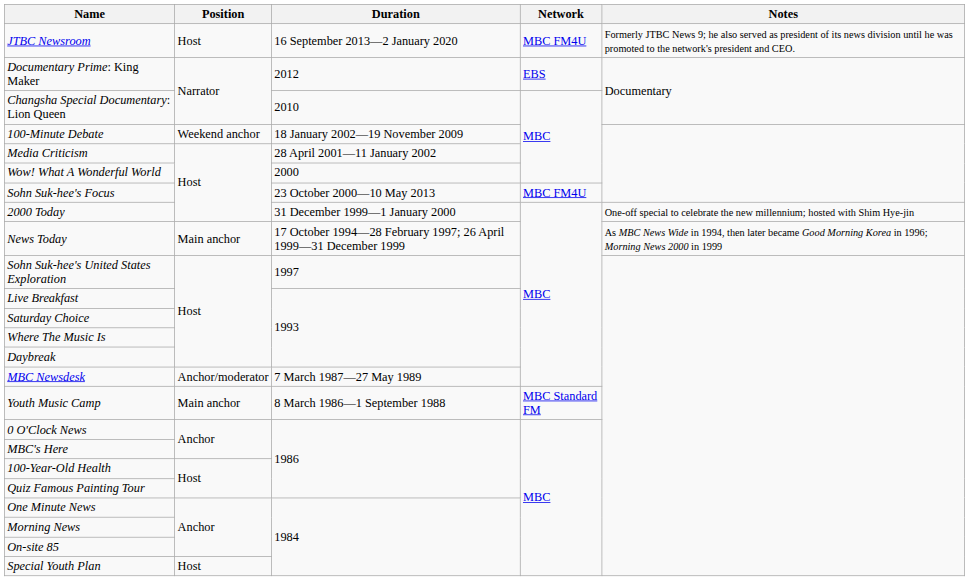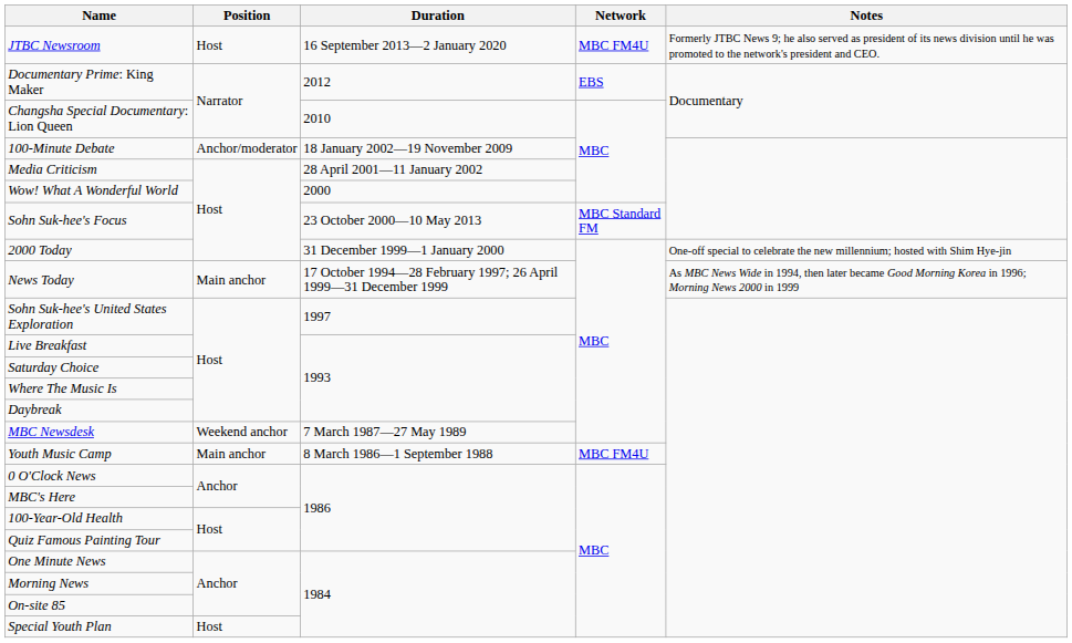100-Minute Debate | Position: Weekend anchor -> Anchor/moderator
Sohn Suk-hee's Focus | Network: MBC FM4U -> MBC Standard FM
MBC Newsdesk | Position: Anchor/moderator -> Weekend anchor
Youth Music Camp | Network: MBC Standard FM -> MBC FM4U
